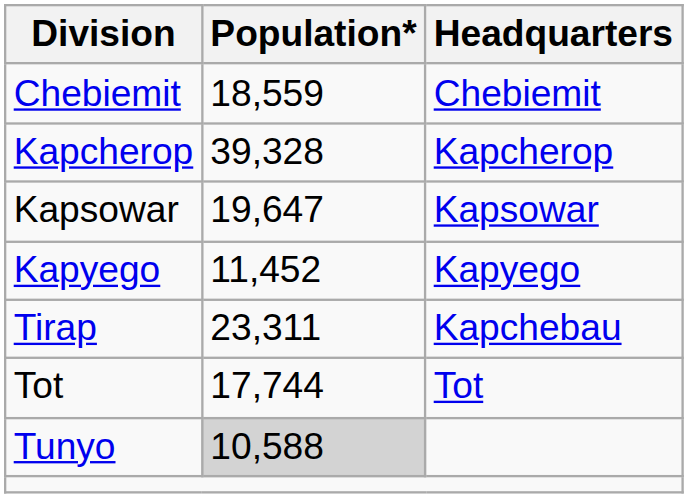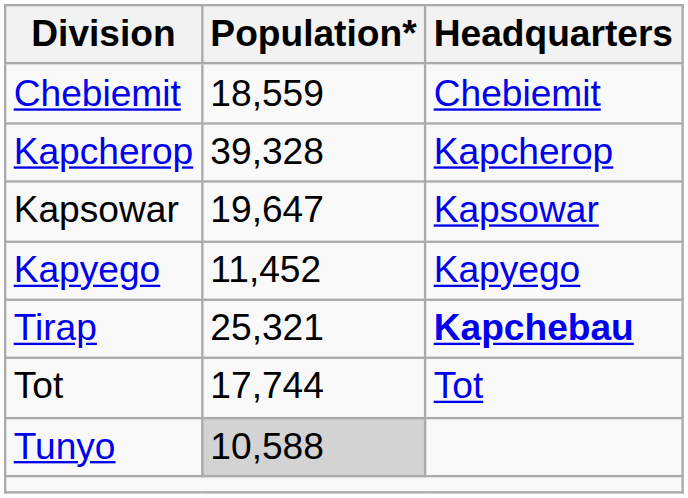Tirap | Population*: 23,311 -> 25,321
Tirap | Headquarters: normal -> bold
